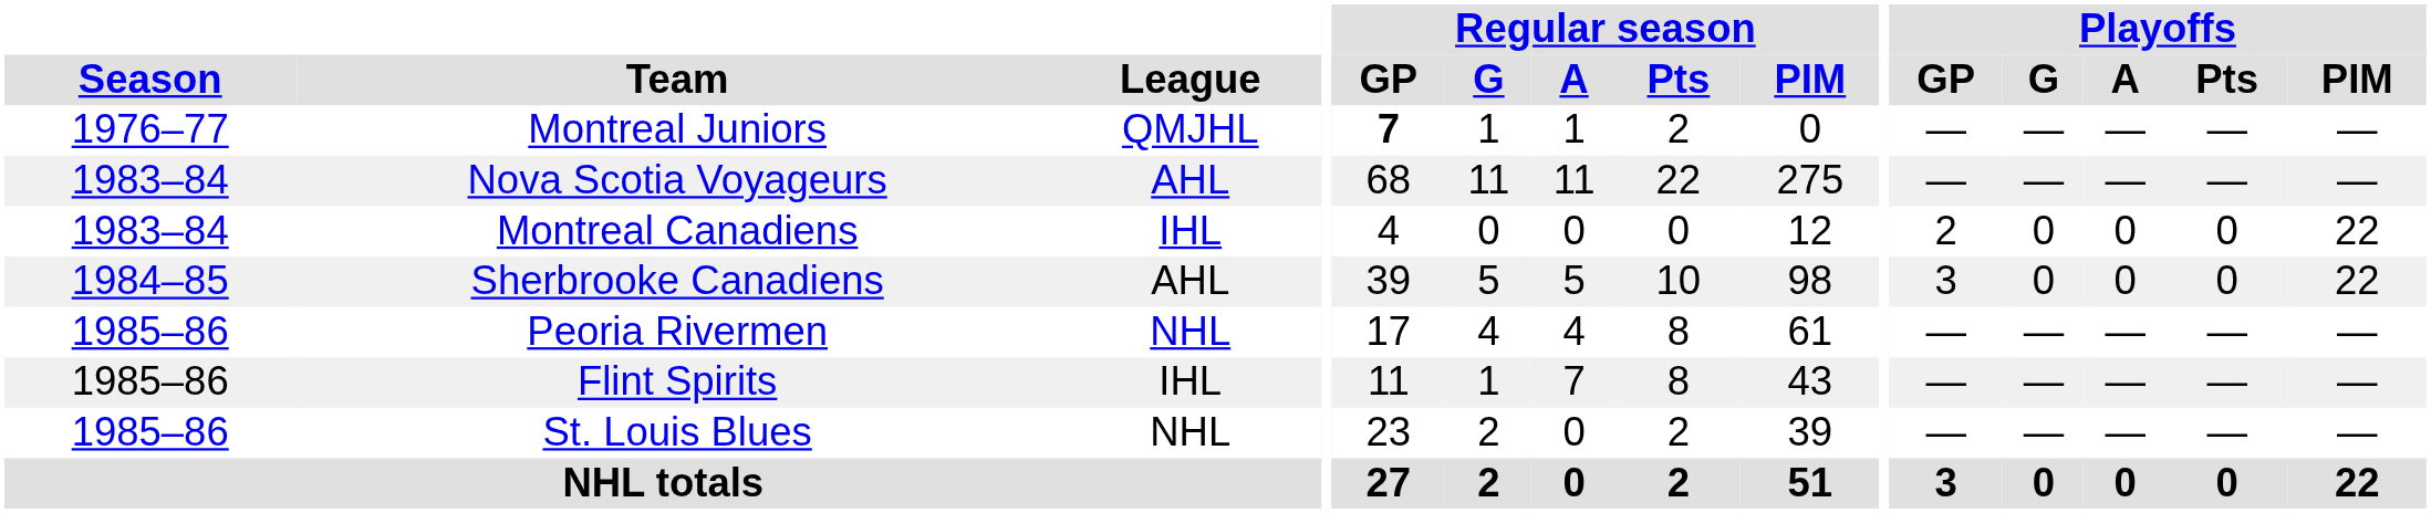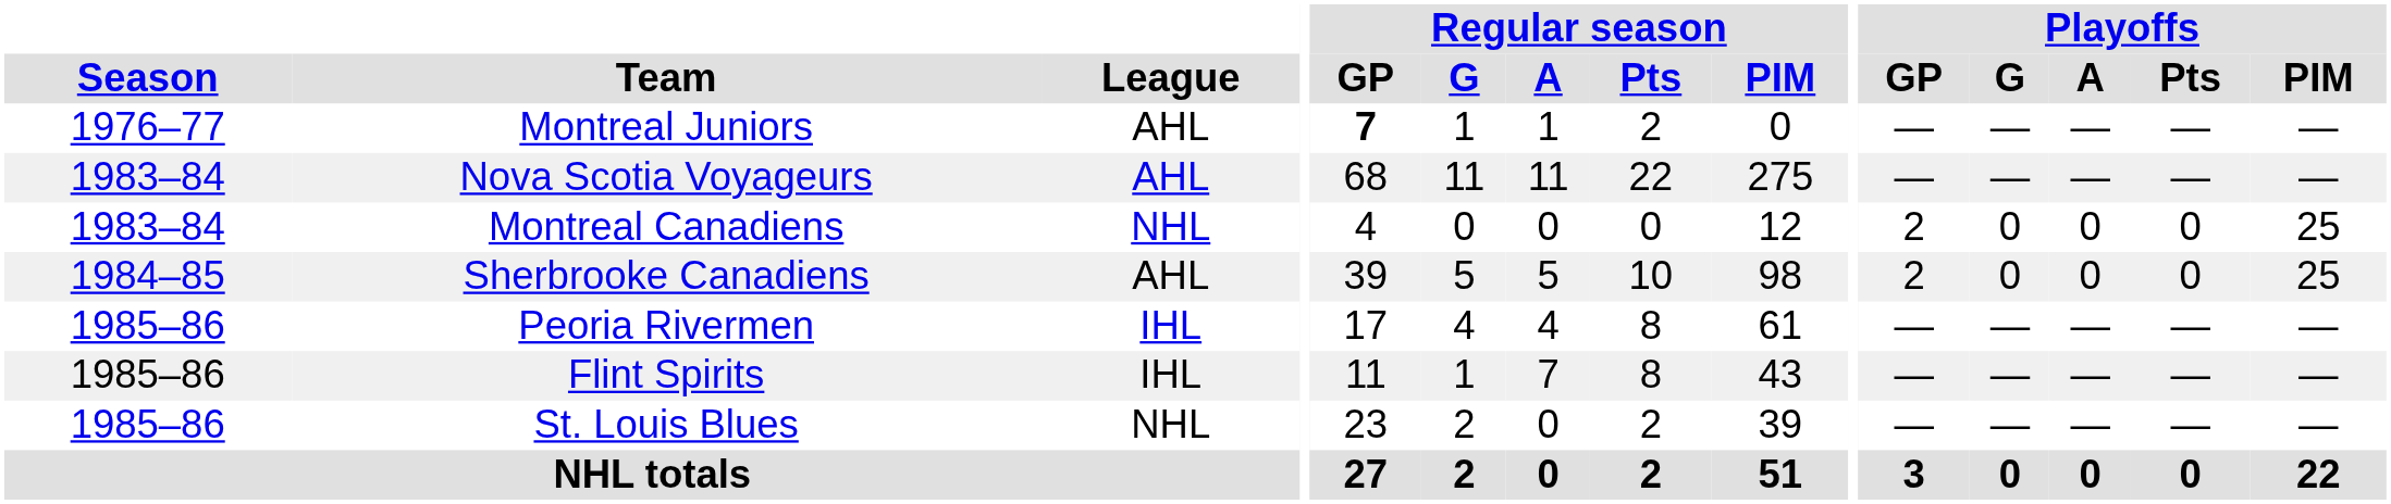Montreal Juniors | League: QMJHL -> AHL
Montreal Canadiens | League: IHL -> NHL
Montreal Canadiens | Playoffs / PIM: 22 -> 25
Sherbrooke Canadiens | Playoffs / GP: 3 -> 2
Sherbrooke Canadiens | Playoffs / PIM: 22 -> 25
Peoria Rivermen | League: NHL -> IHL
